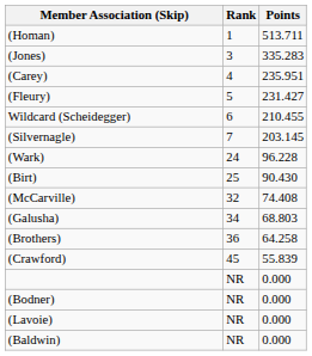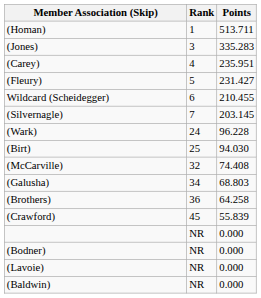(Birt) | Points: 90.430 -> 94.030
